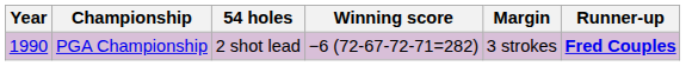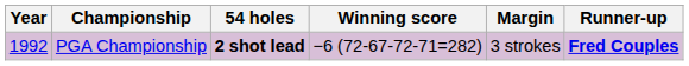PGA Championship | Year: 1990 -> 1992
PGA Championship | 54 holes: normal -> bold
